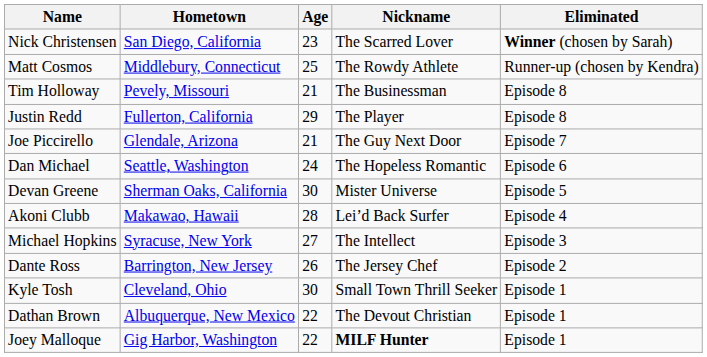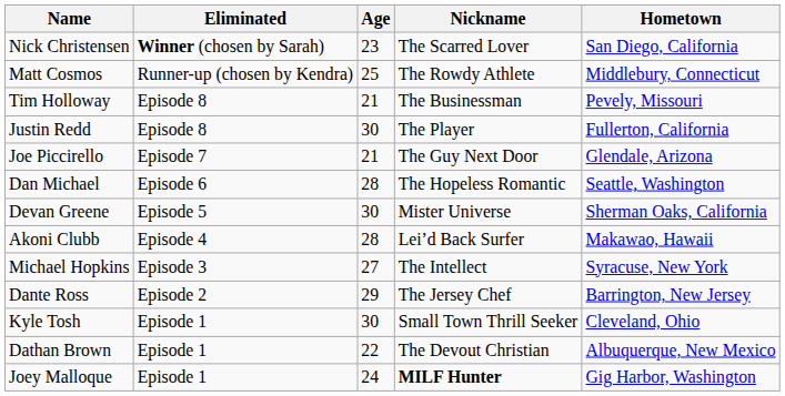columns swapped: Hometown <-> Eliminated
Justin Redd | Age: 29 -> 30
Dan Michael | Age: 24 -> 28
Dante Ross | Age: 26 -> 29
Joey Malloque | Age: 22 -> 24
